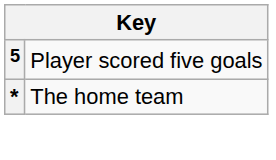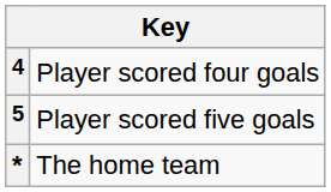+ row: 4 | Player scored four goals
